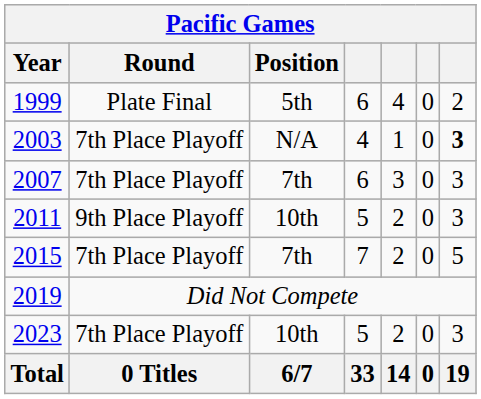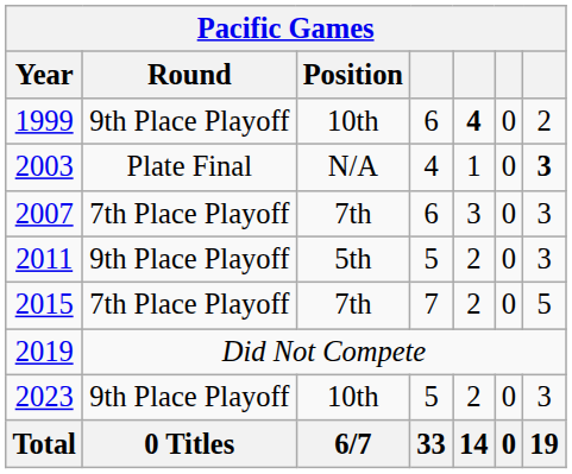1999 | Round: Plate Final -> 9th Place Playoff
1999 | Position: 5th -> 10th
1999 | column 5: normal -> bold
2003 | Round: 7th Place Playoff -> Plate Final
2011 | Position: 10th -> 5th
2023 | Round: 7th Place Playoff -> 9th Place Playoff
